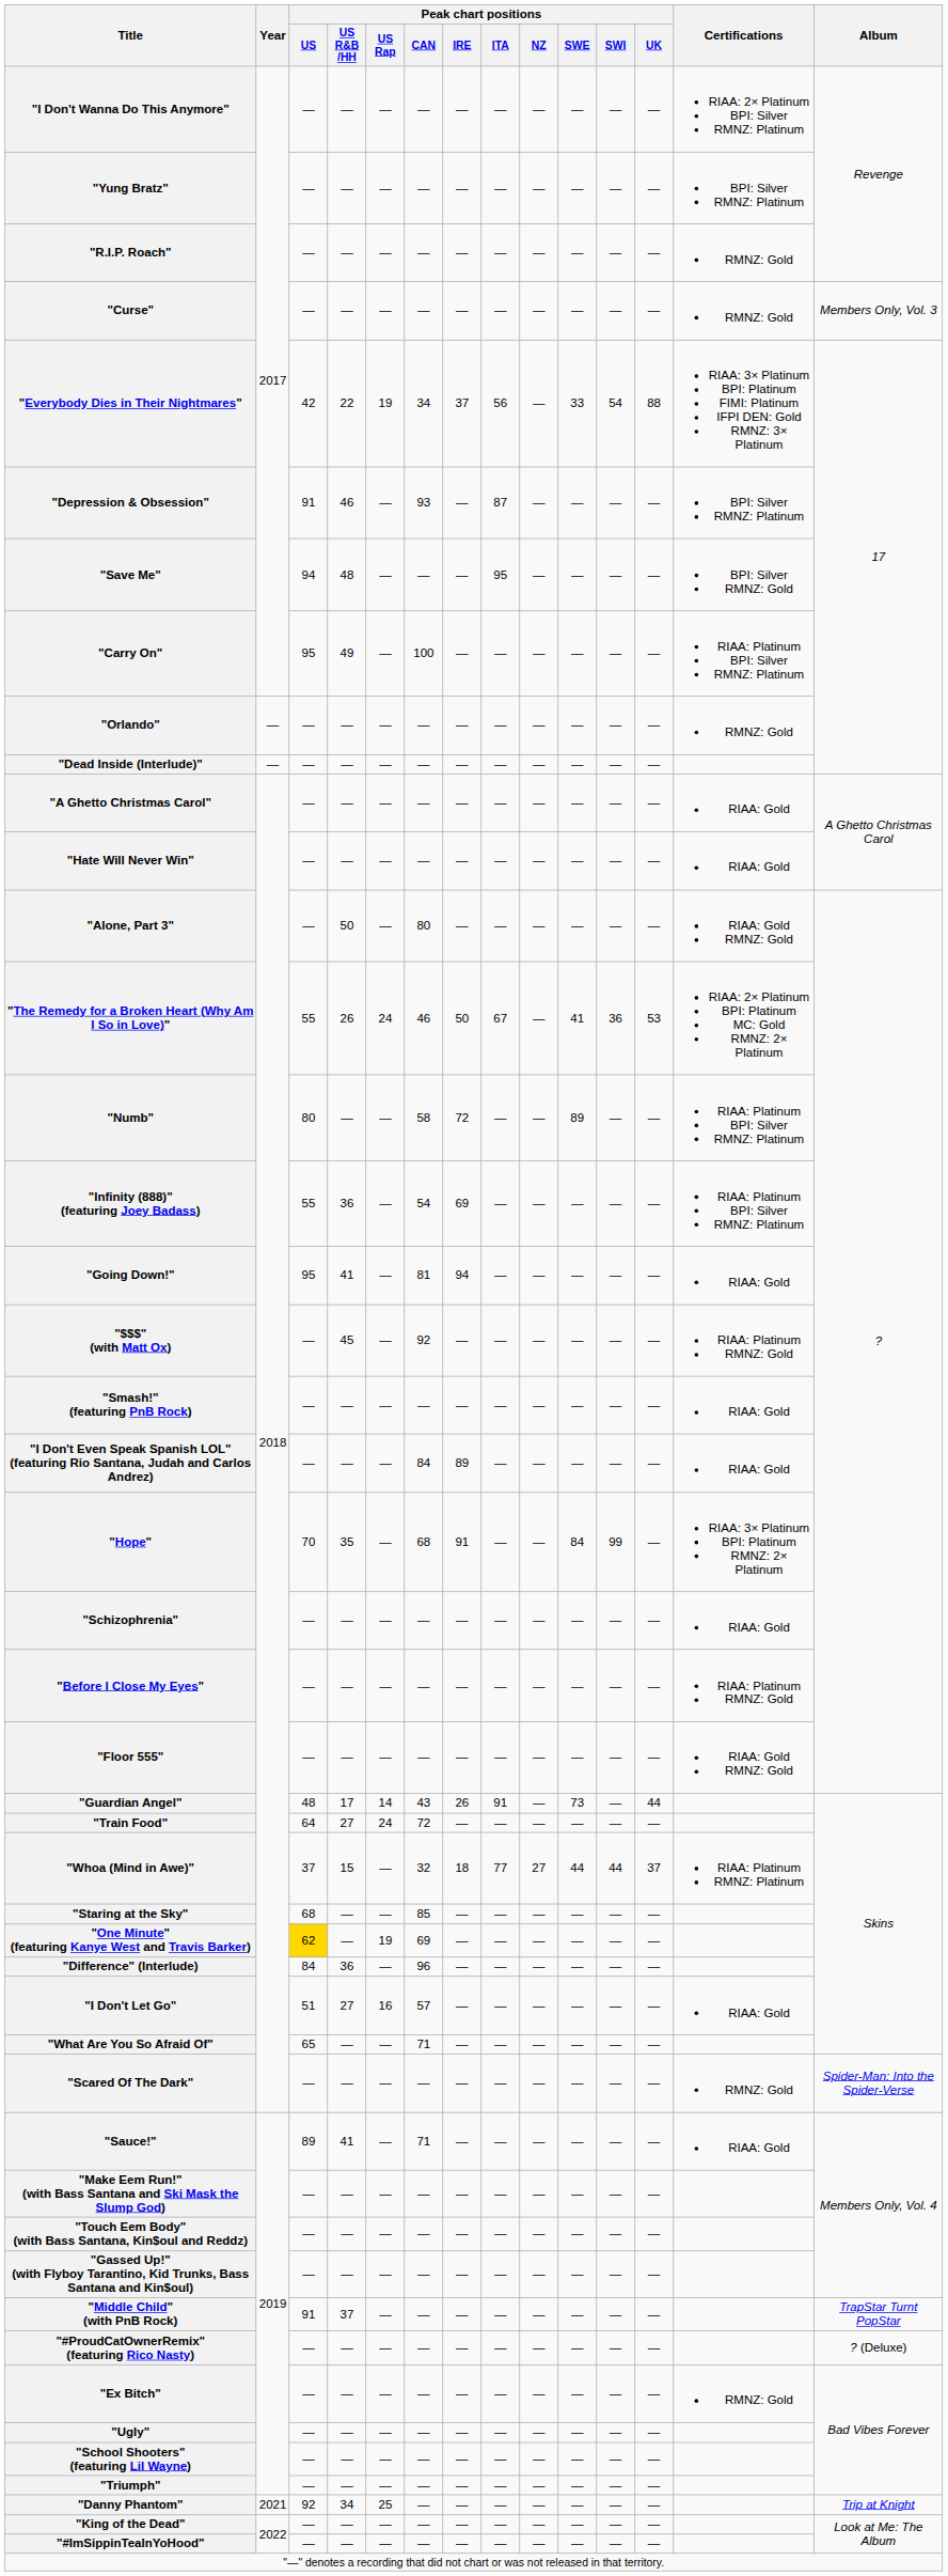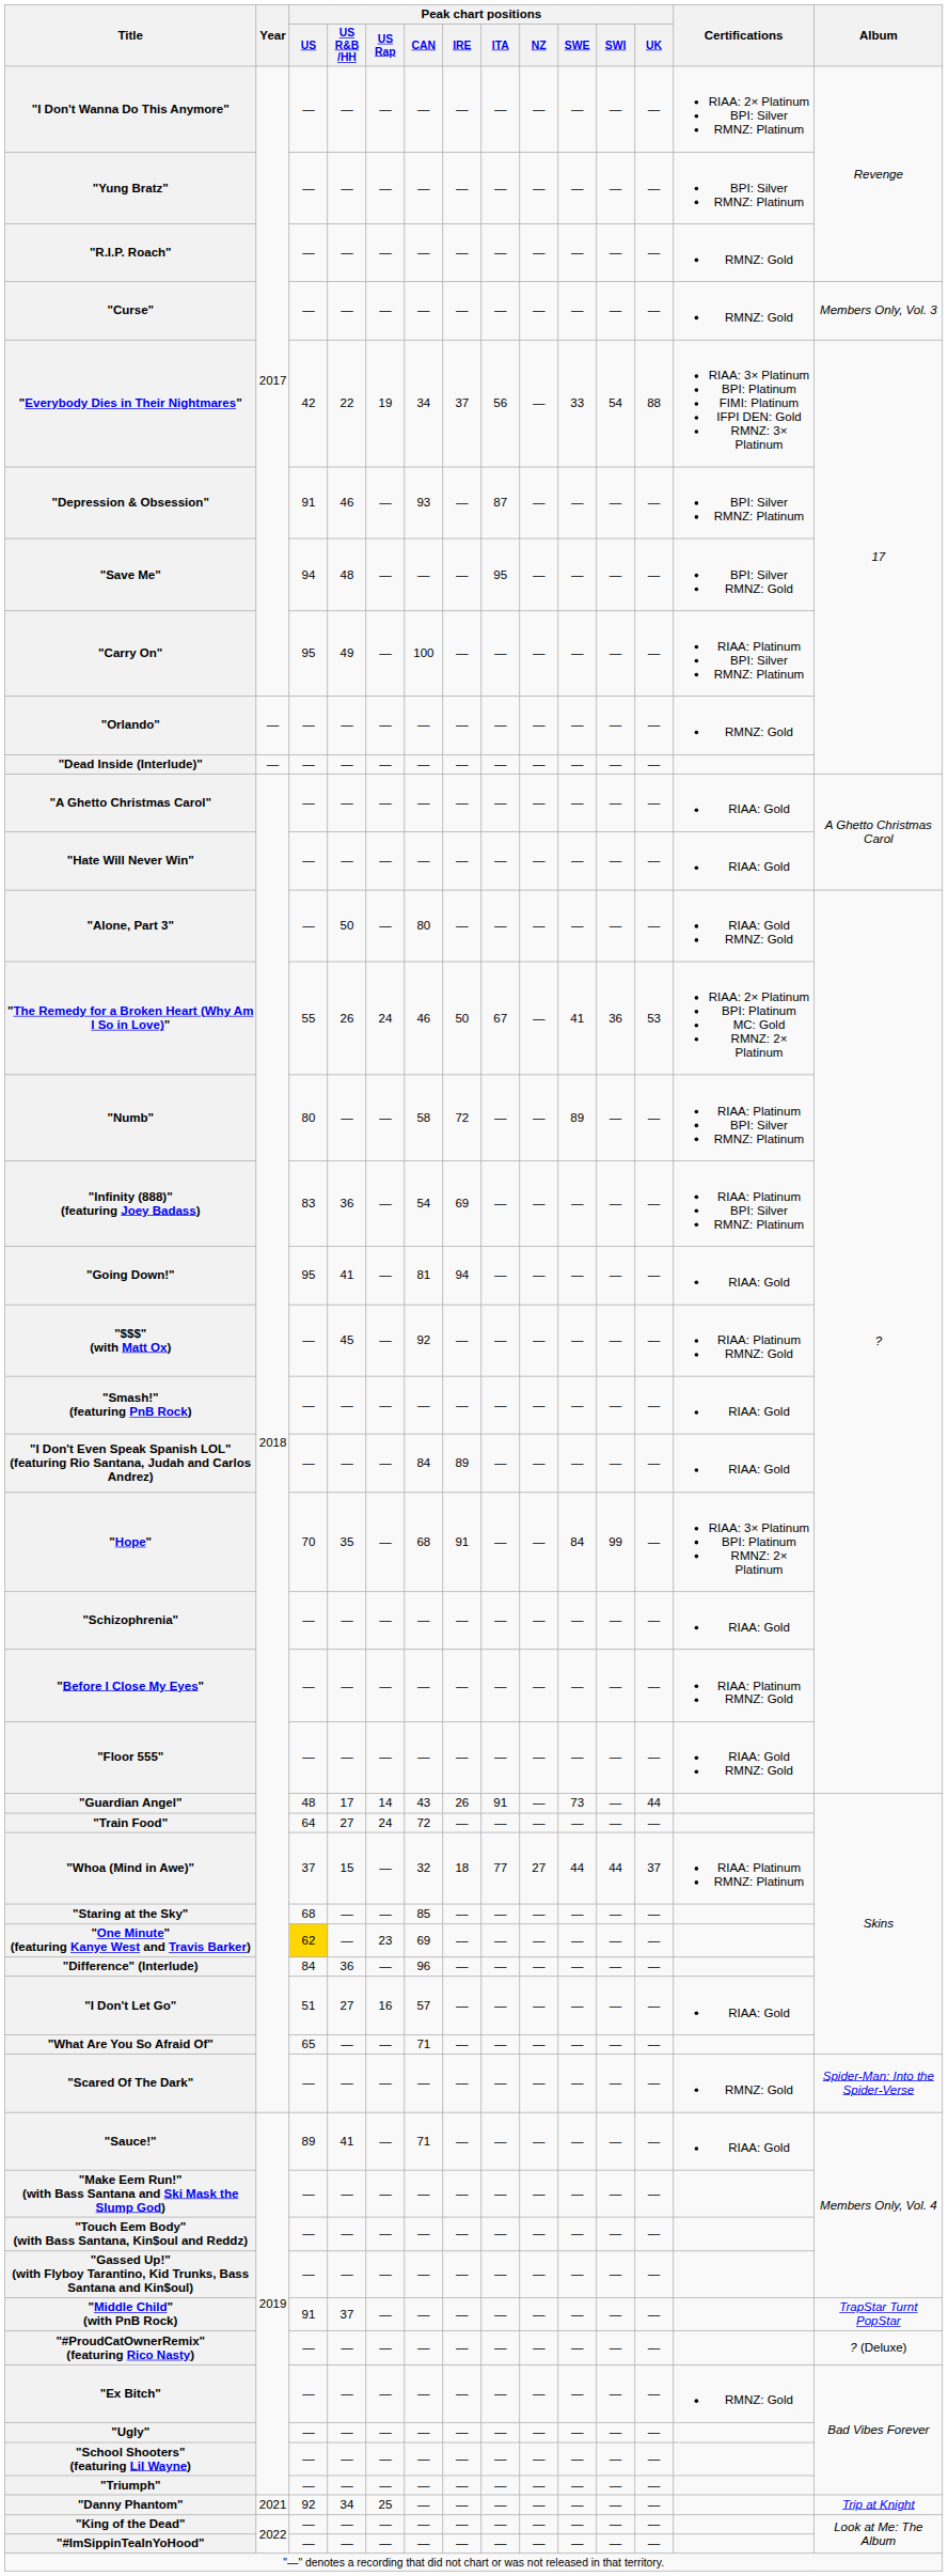"Infinity (888)" (featuring Joey Badass) | Peak chart positions / US: 55 -> 83
"One Minute" (featuring Kanye West and Travis Barker) | Peak chart positions / US Rap: 19 -> 23
